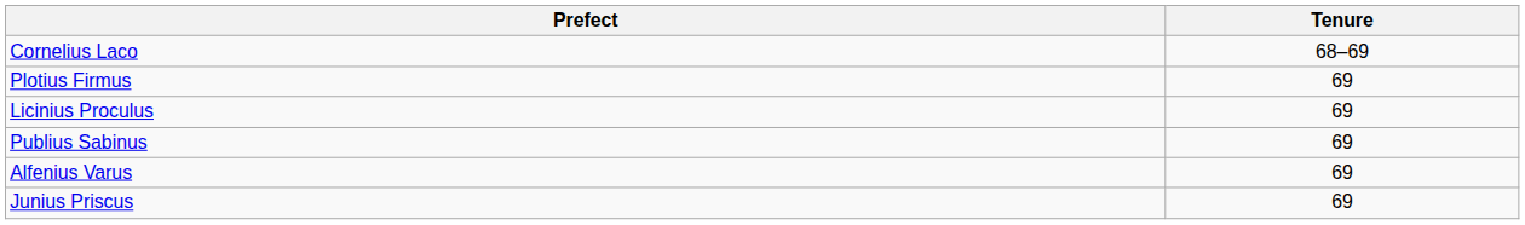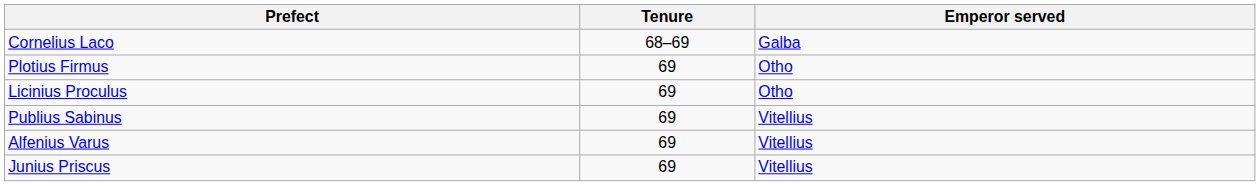+ column: Emperor served | Galba | Otho | Otho | Vitellius | Vitellius | Vitellius
